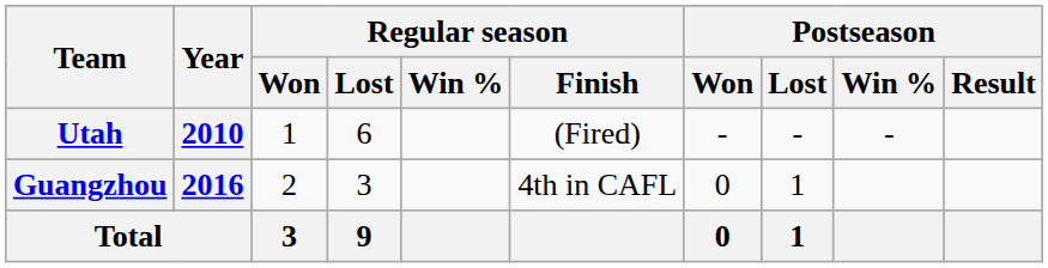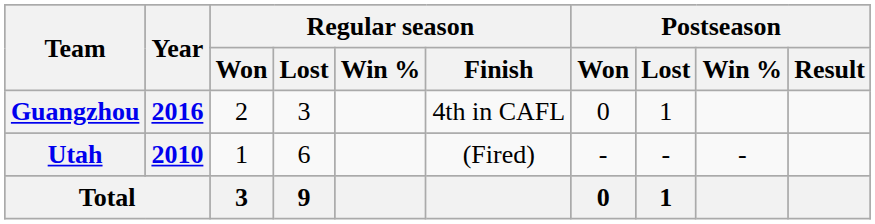rows swapped: Utah <-> Guangzhou
